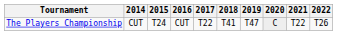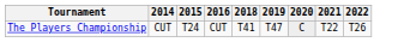- column: 2017 | T22
